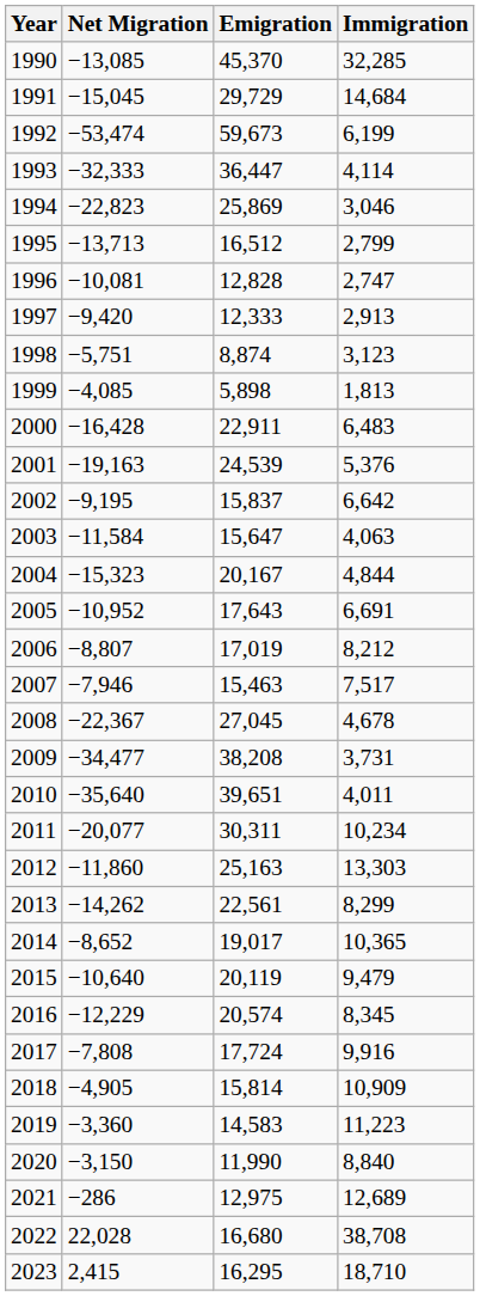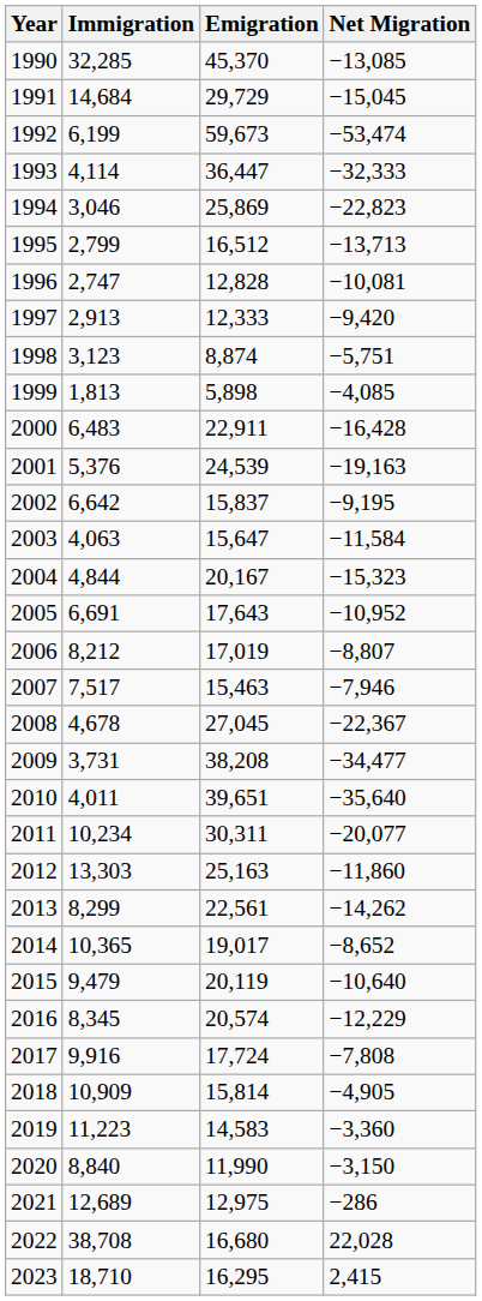columns swapped: Immigration <-> Net Migration
